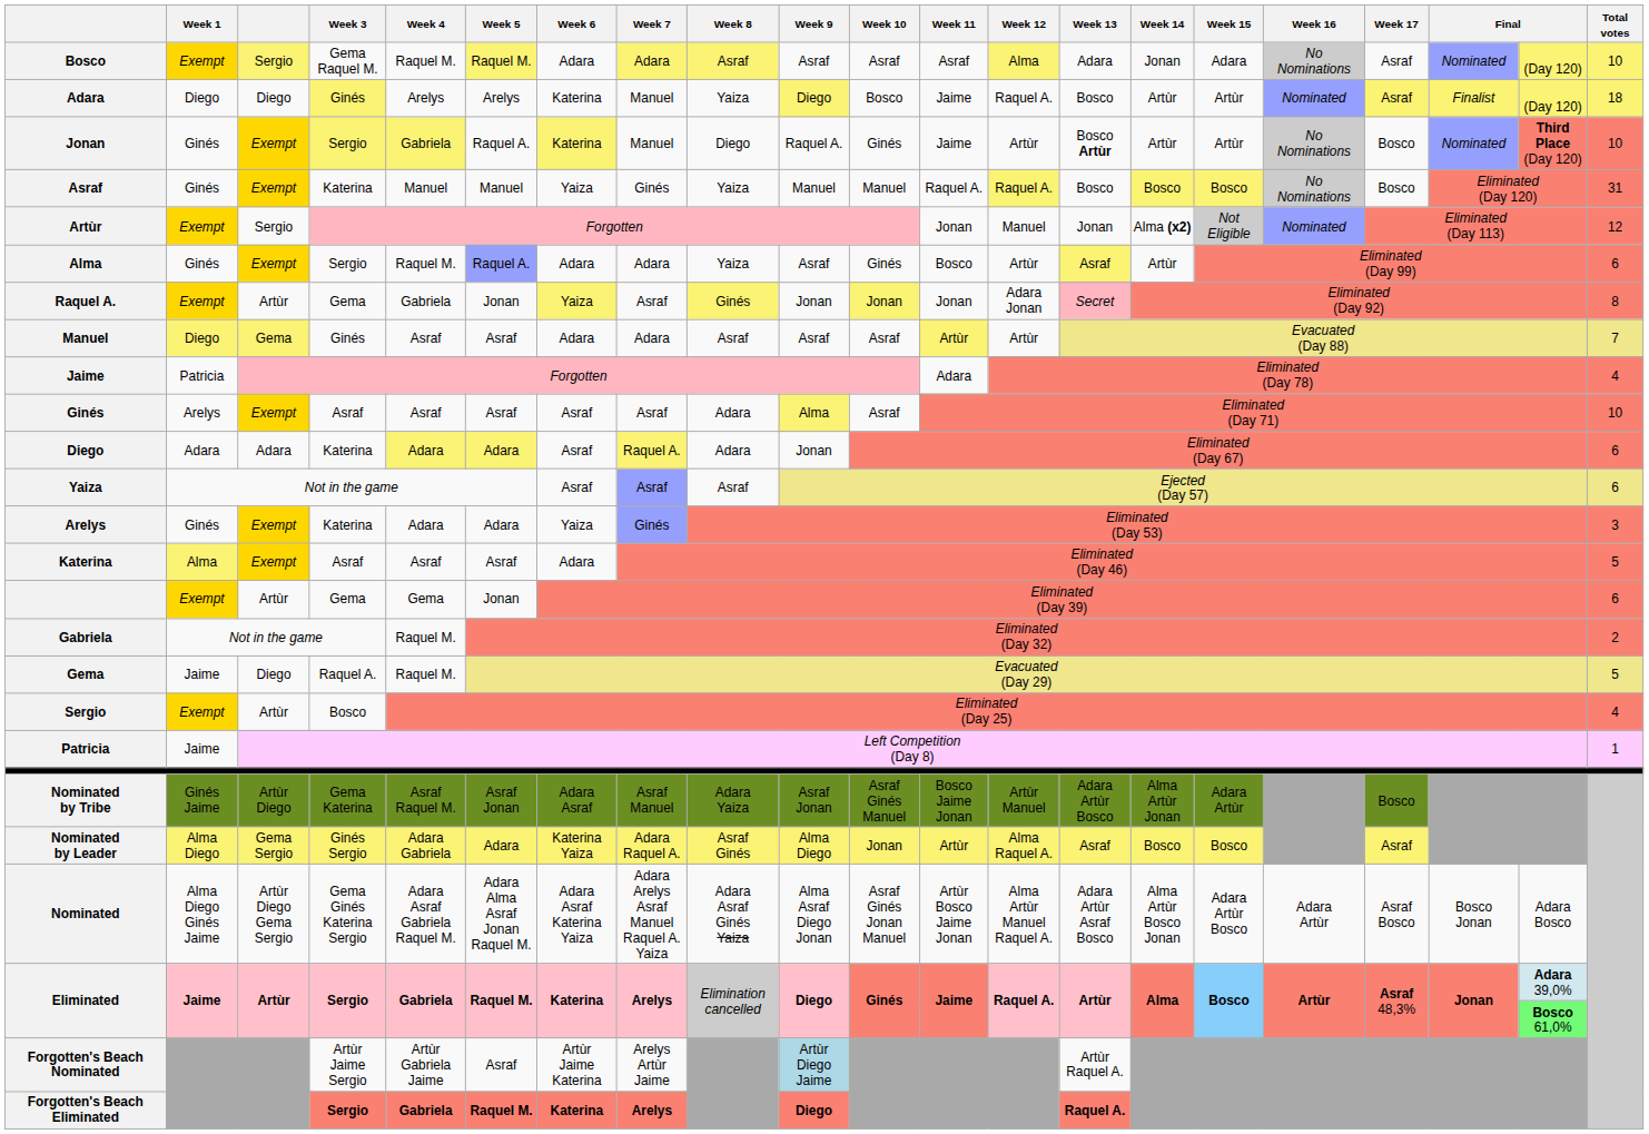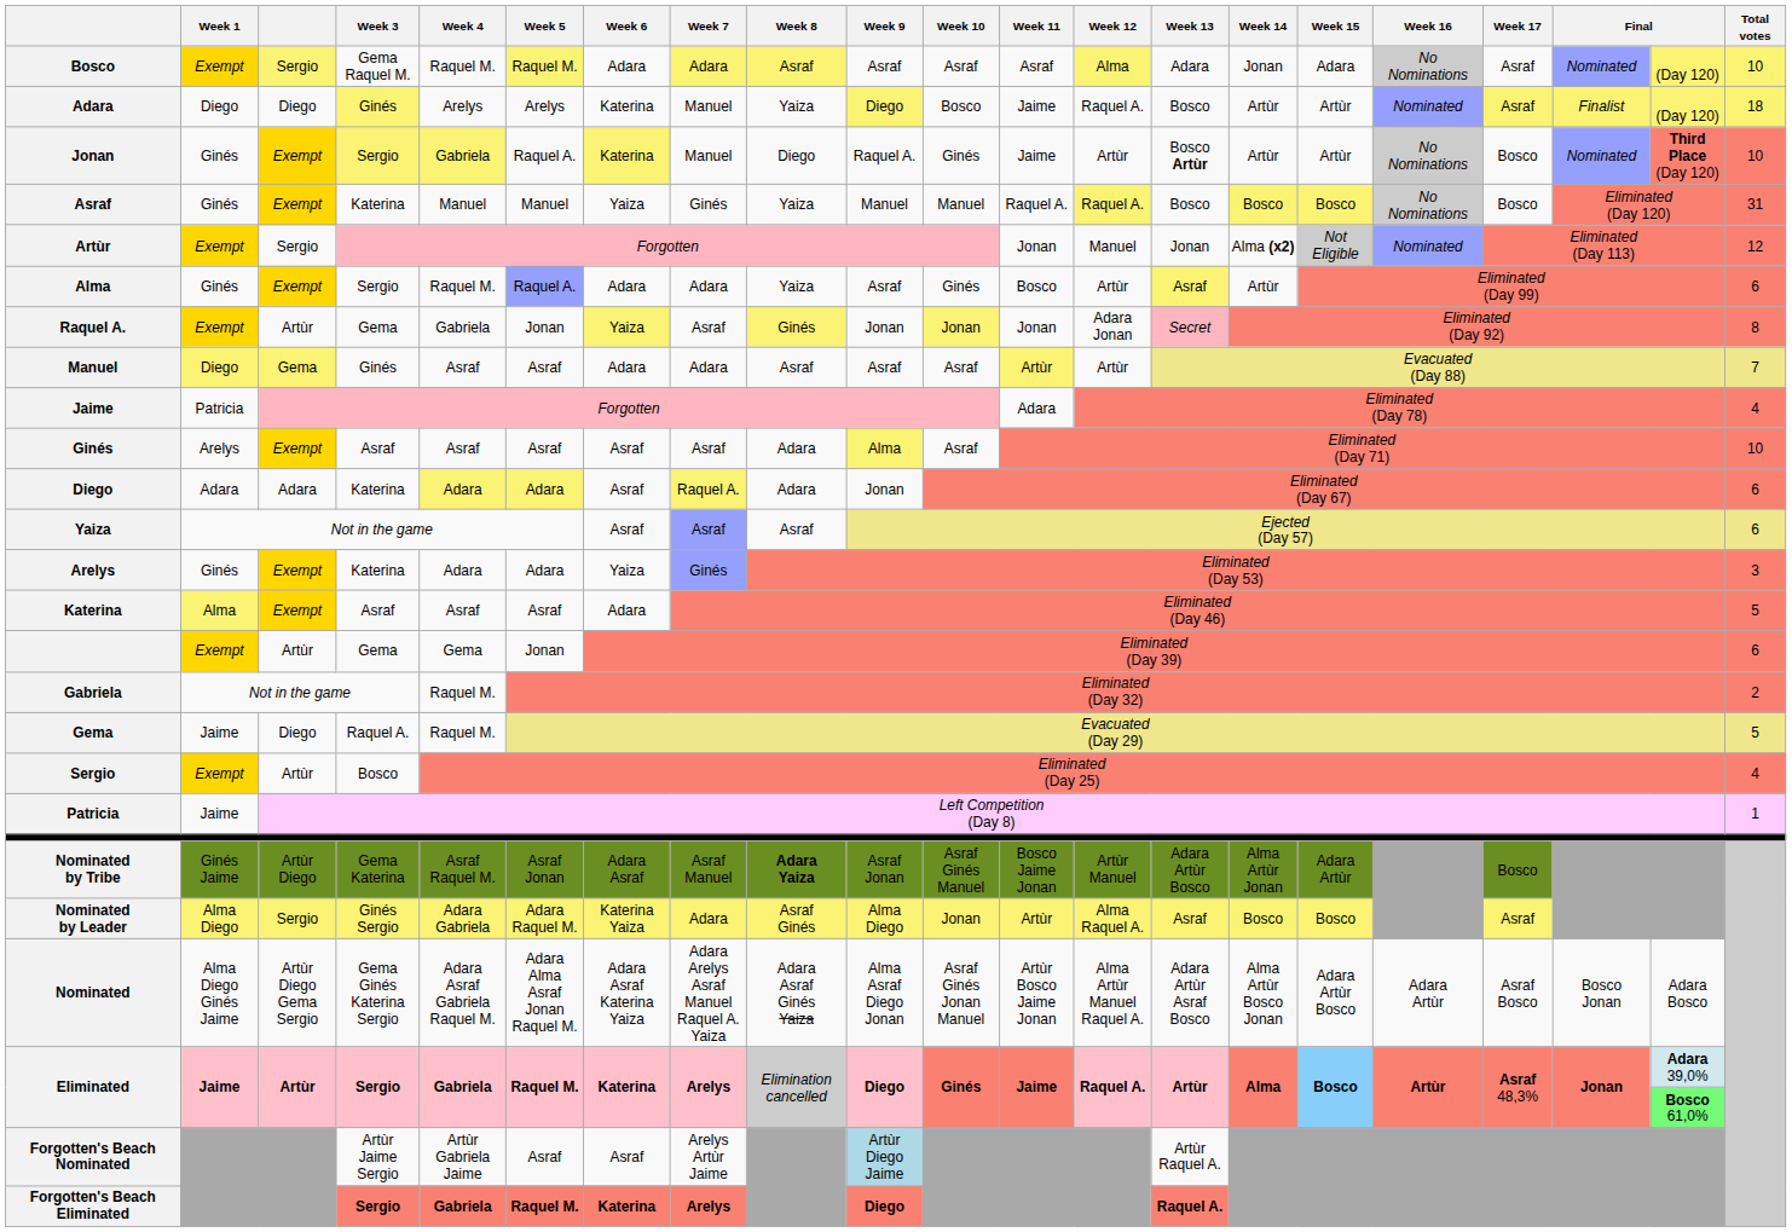Nominated by Tribe | Week 8: normal -> bold
Nominated by Leader | column 3: Gema Sergio -> Sergio
Nominated by Leader | Week 5: Adara -> Adara Raquel M.
Nominated by Leader | Week 7: Adara Raquel A. -> Adara
Forgotten's Beach Nominated | Week 6: Artùr Jaime Katerina -> Asraf
